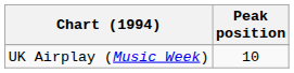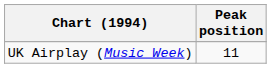UK Airplay (Music Week) | Peak position: 10 -> 11
